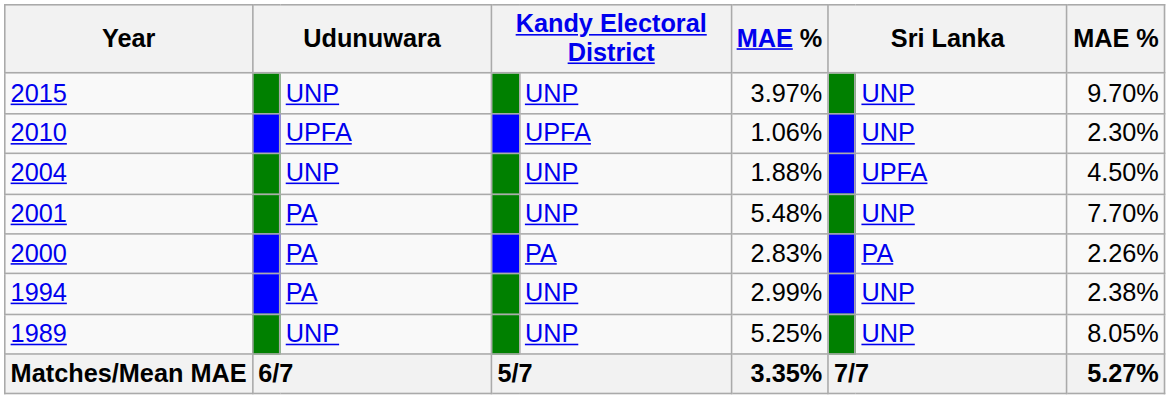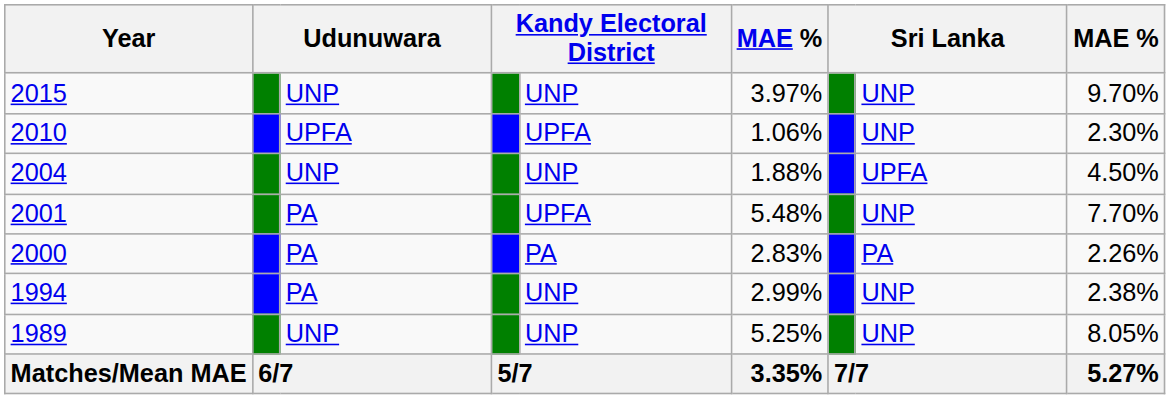2001 | column 5: UNP -> UPFA
